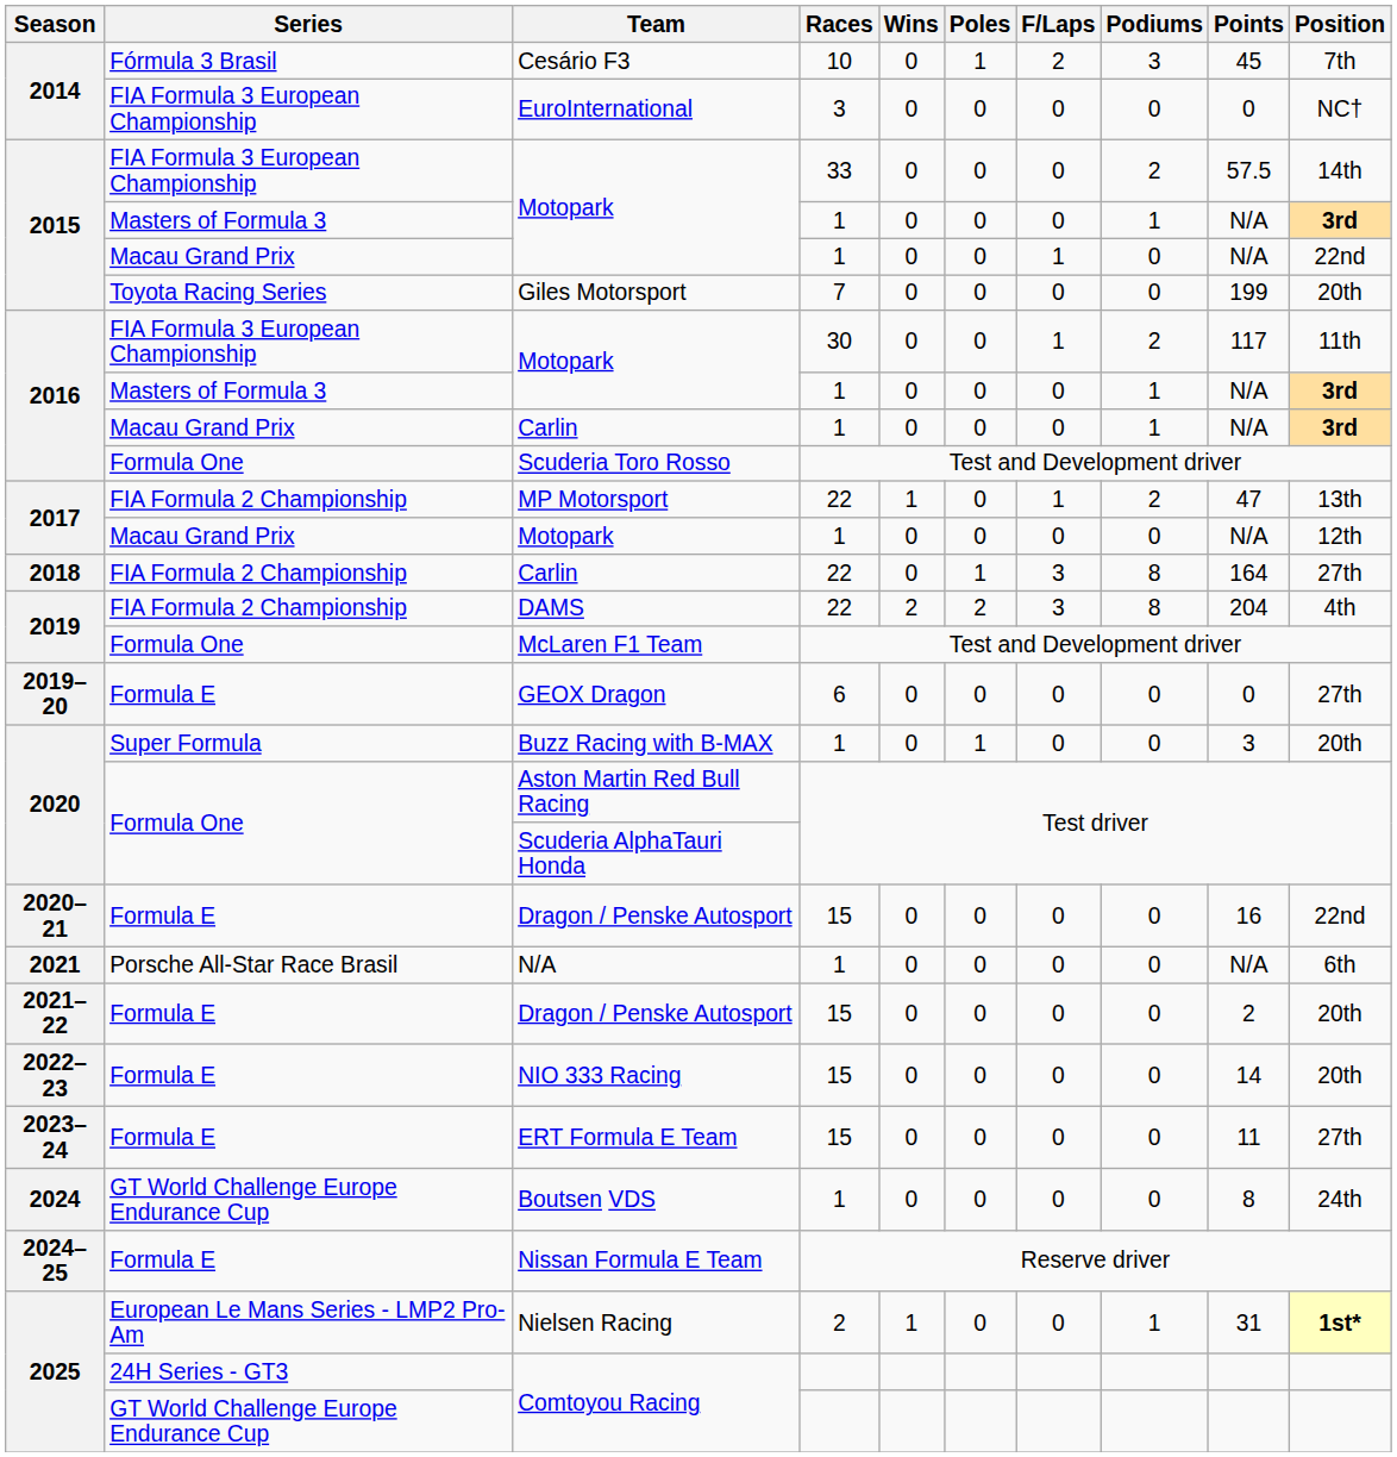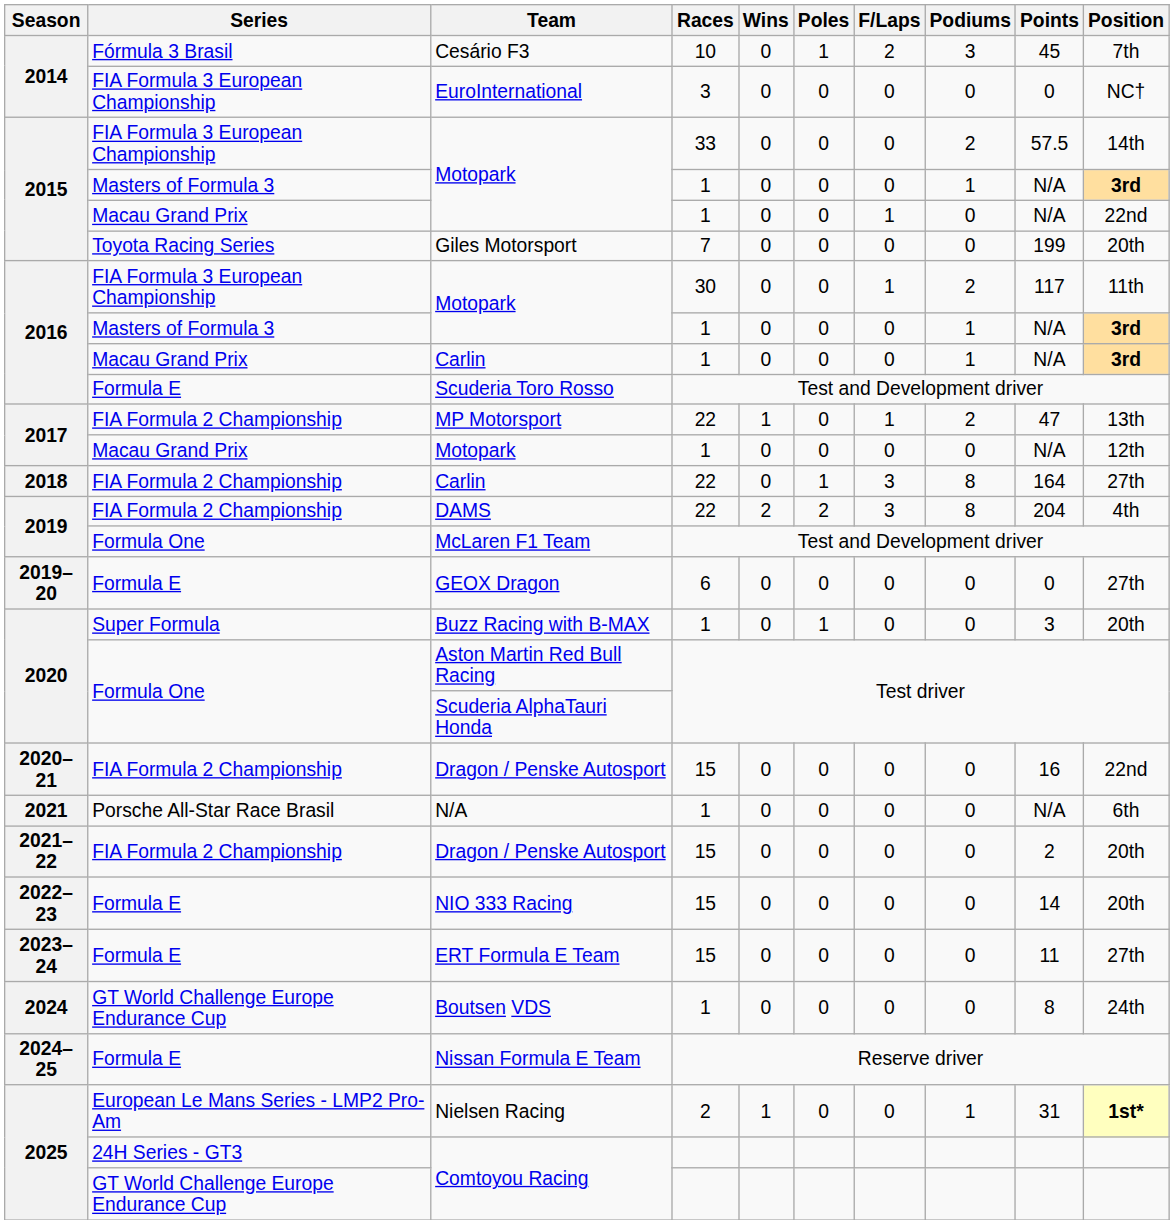Scuderia Toro Rosso | Series: Formula One -> Formula E
2020–21 / Dragon / Penske Autosport | Series: Formula E -> FIA Formula 2 Championship
2021–22 / Dragon / Penske Autosport | Series: Formula E -> FIA Formula 2 Championship
